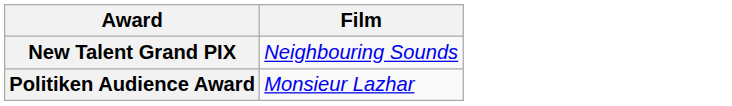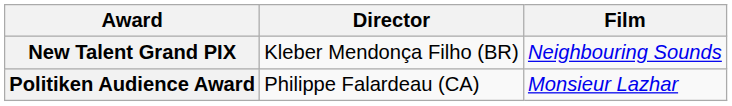+ column: Director | Kleber Mendonça Filho (BR) | Philippe Falardeau (CA)
